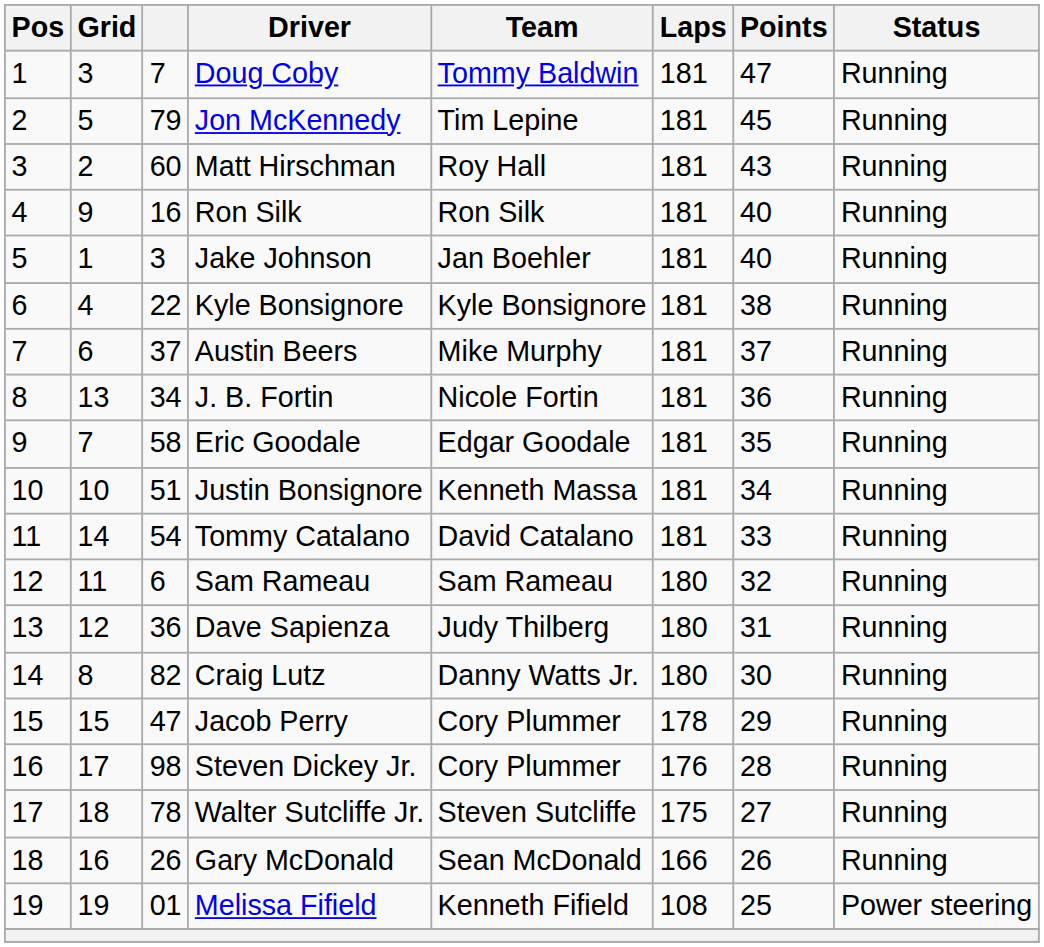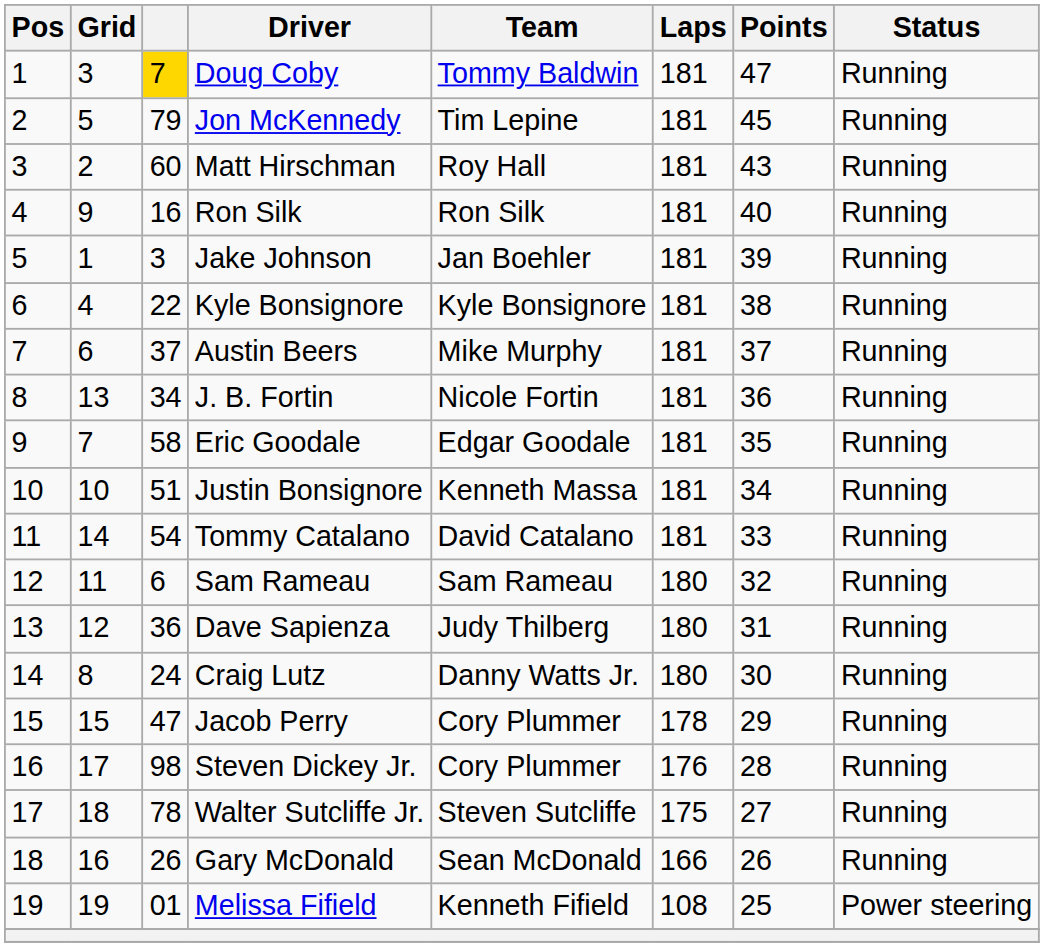Doug Coby | column 3: no background -> gold background
Jake Johnson | Points: 40 -> 39
Craig Lutz | column 3: 82 -> 24
